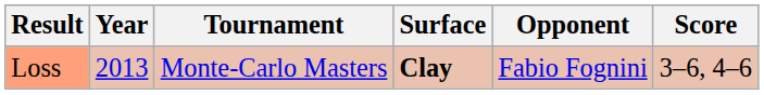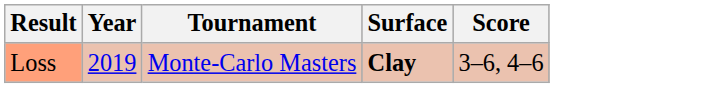- column: Opponent | Fabio Fognini
Loss | Year: 2013 -> 2019
